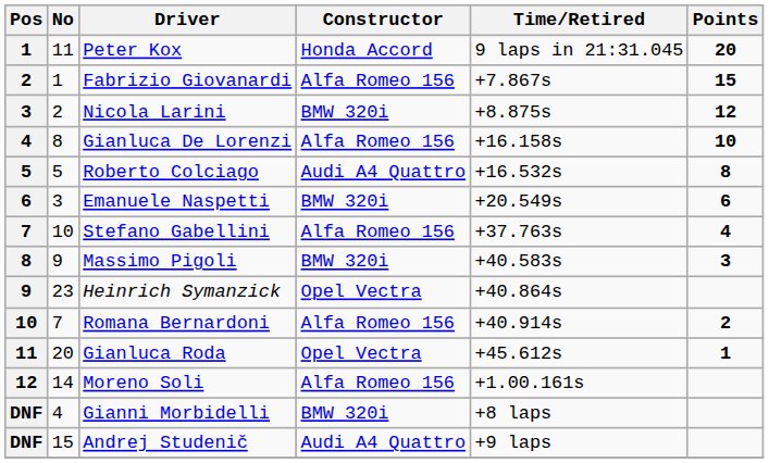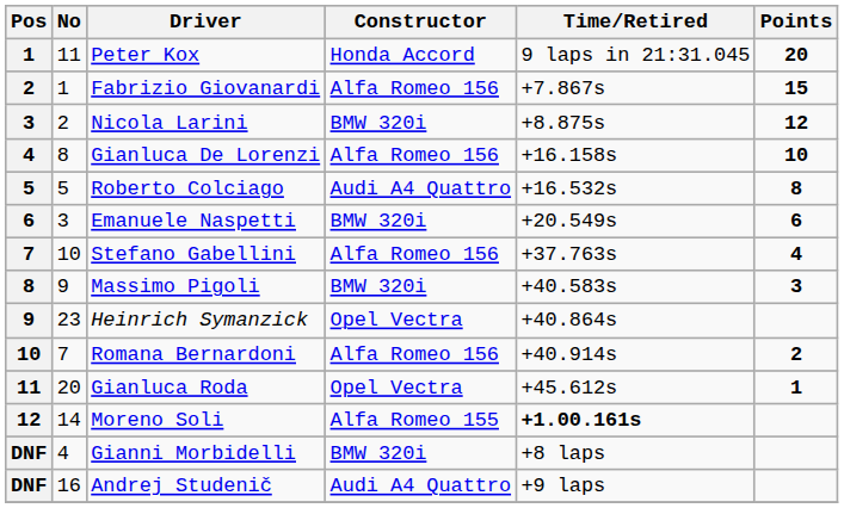Moreno Soli | Constructor: Alfa Romeo 156 -> Alfa Romeo 155
Moreno Soli | Time/Retired: normal -> bold
Andrej Studenič | No: 15 -> 16
